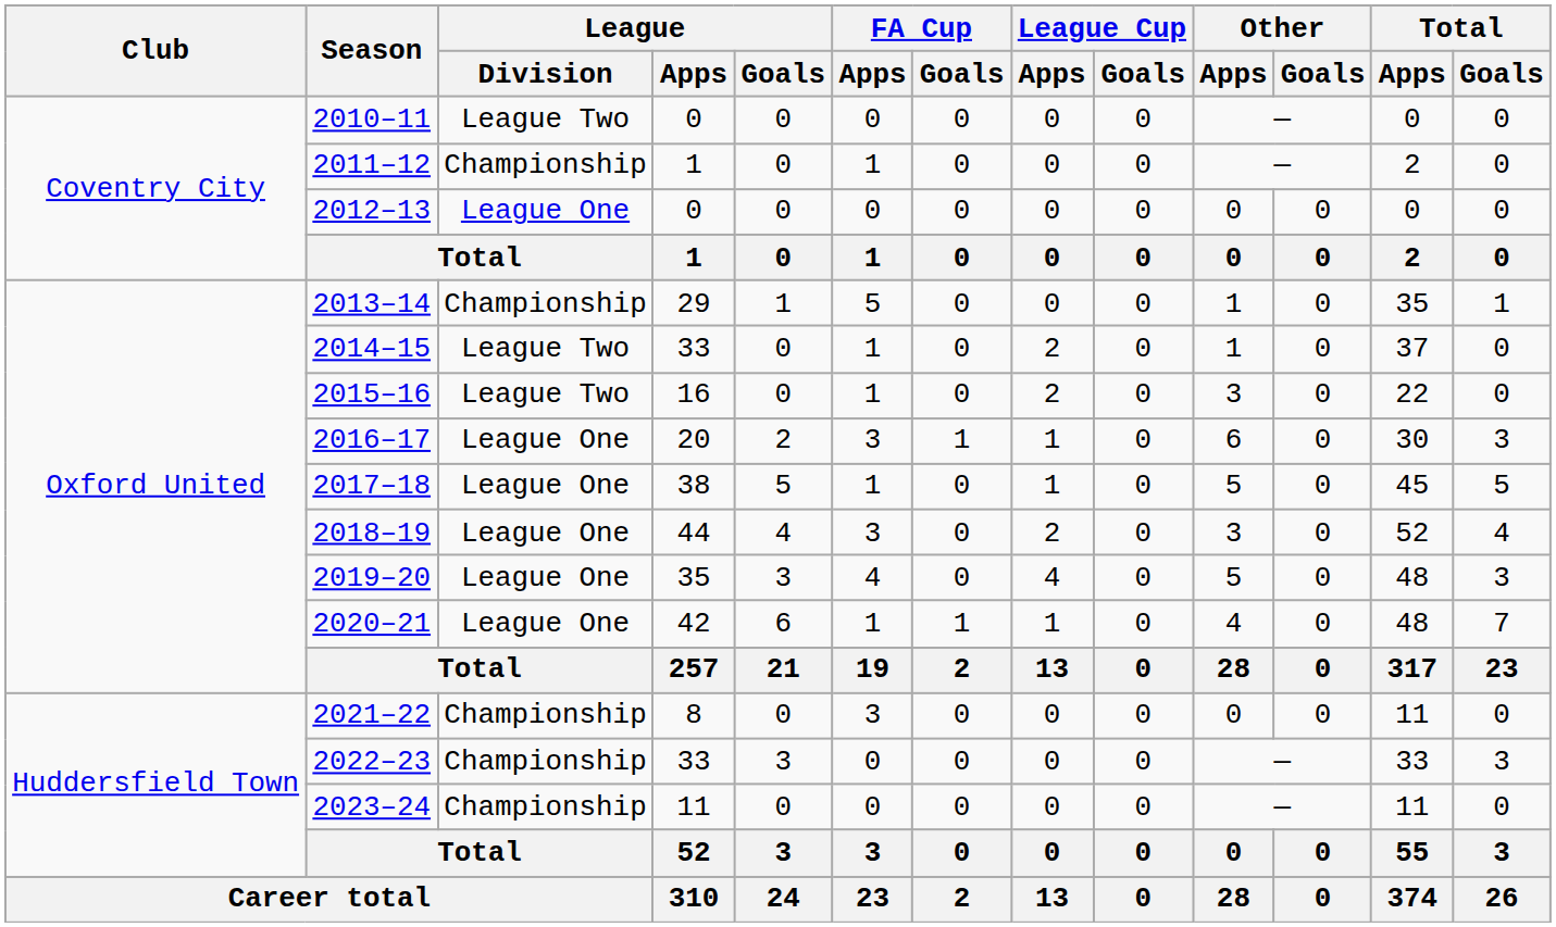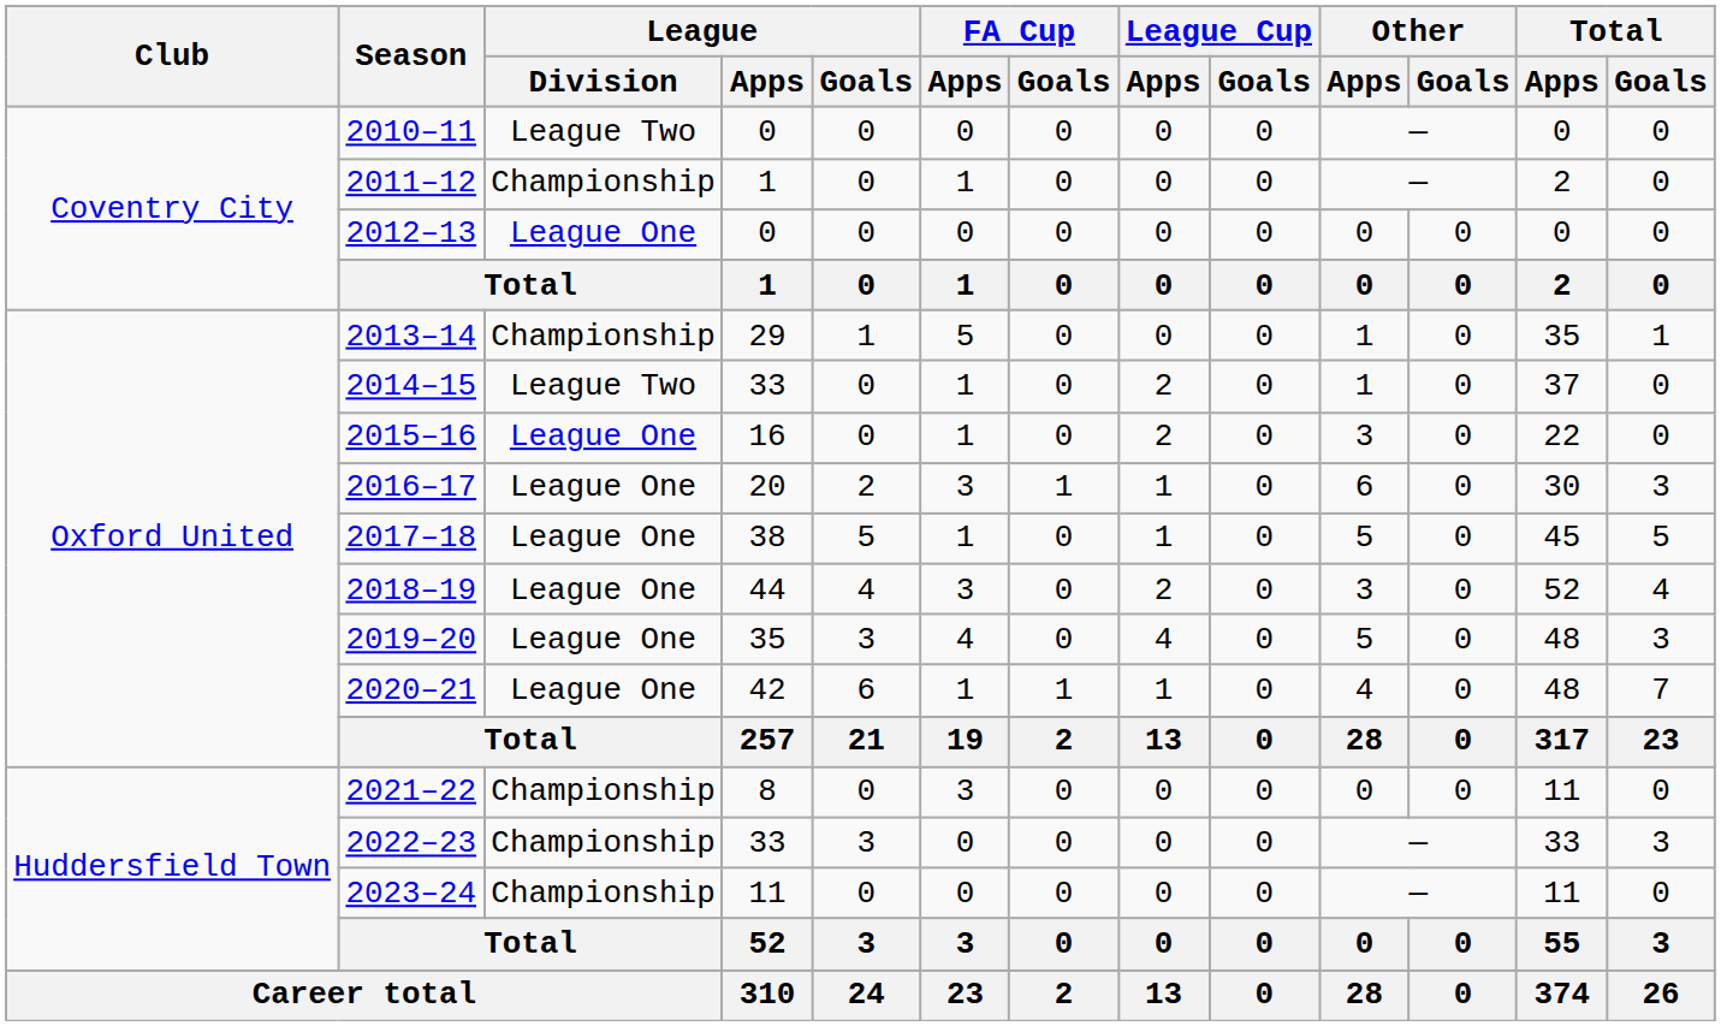2015–16 | League / Division: League Two -> League One
